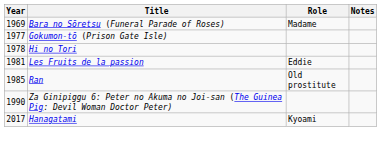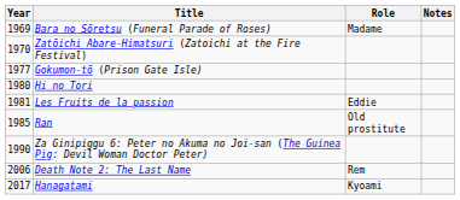+ row: 1970 | Zatōichi Abare-Himatsuri (Zatoichi at the Fire Festival)
Hi no Tori | Year: 1978 -> 1980
+ row: 2006 | Death Note 2: The Last Name | Rem
